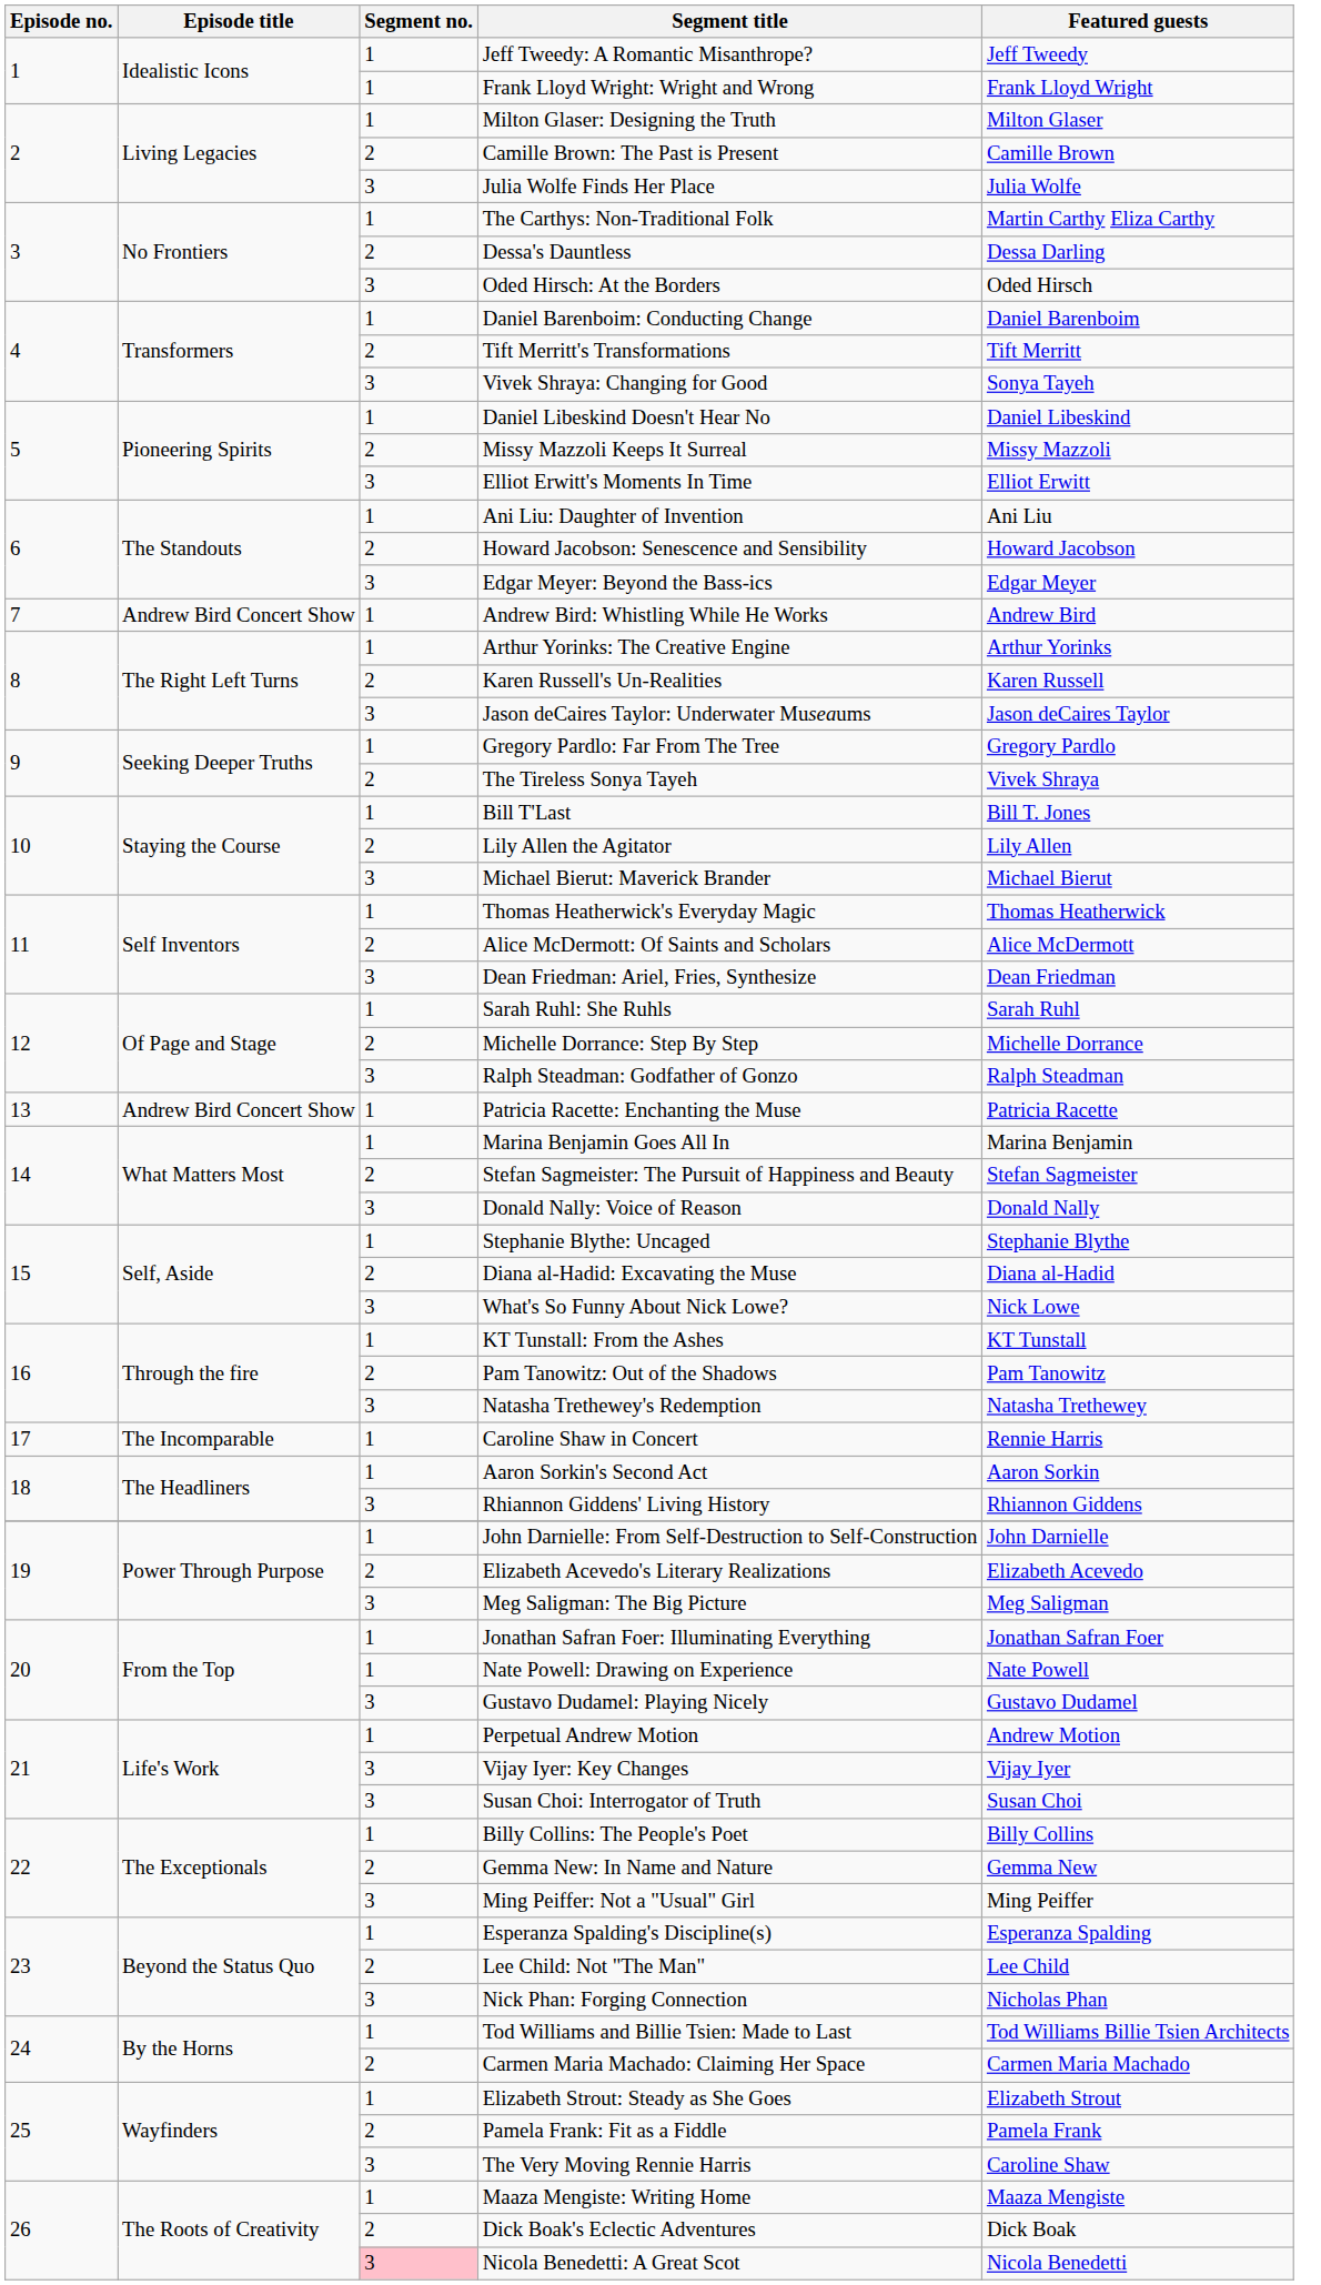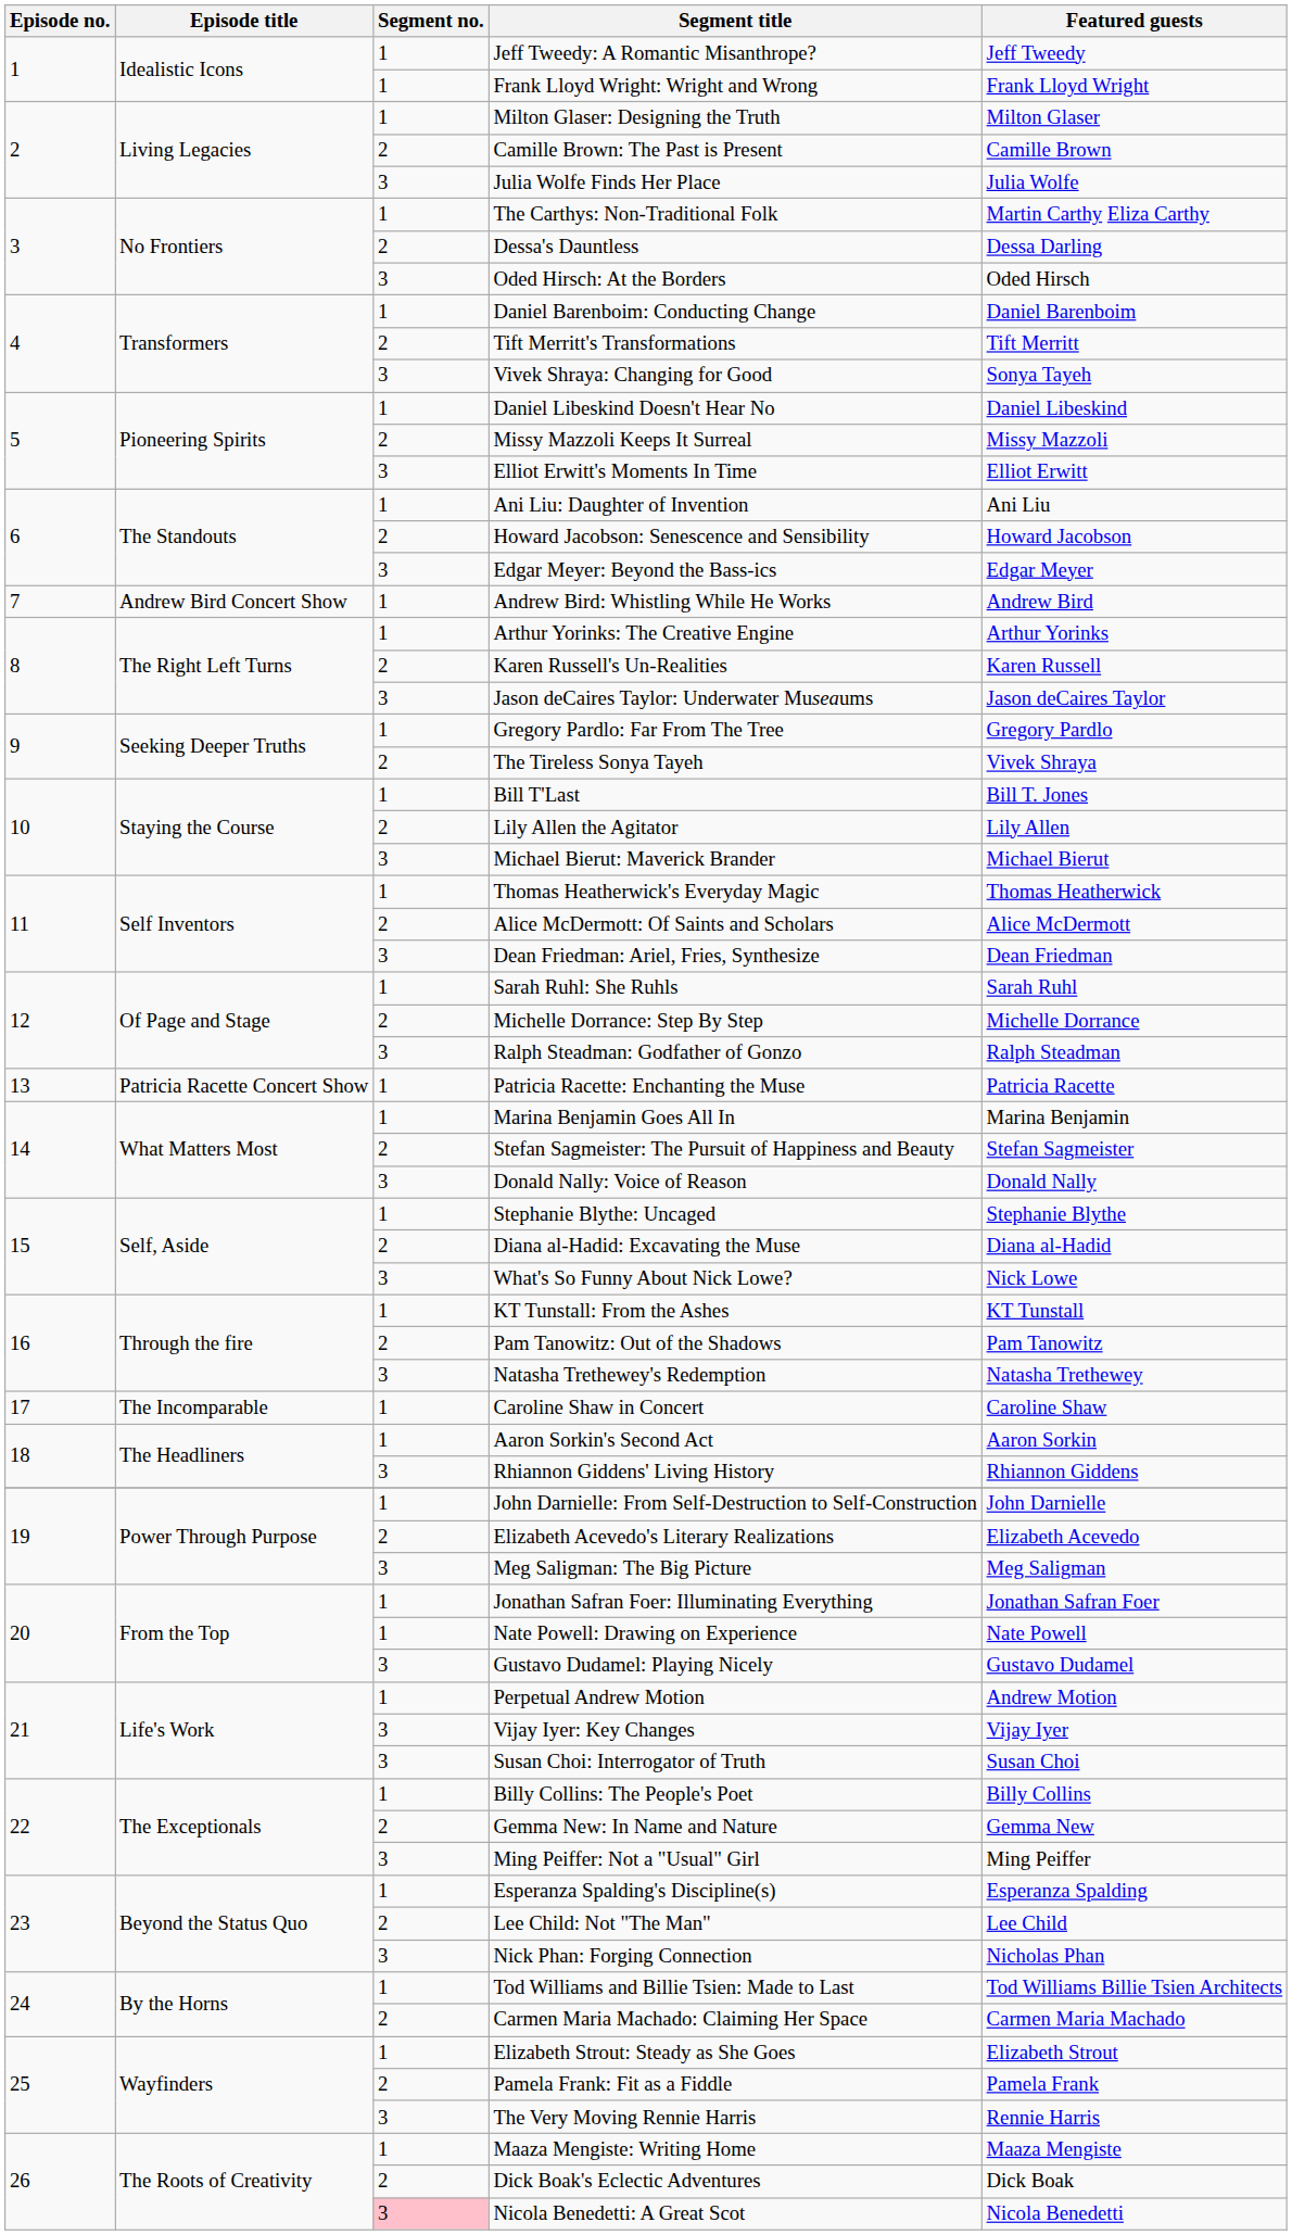Patricia Racette: Enchanting the Muse | Episode title: Andrew Bird Concert Show -> Patricia Racette Concert Show
Caroline Shaw in Concert | Featured guests: Rennie Harris -> Caroline Shaw
The Very Moving Rennie Harris | Featured guests: Caroline Shaw -> Rennie Harris
